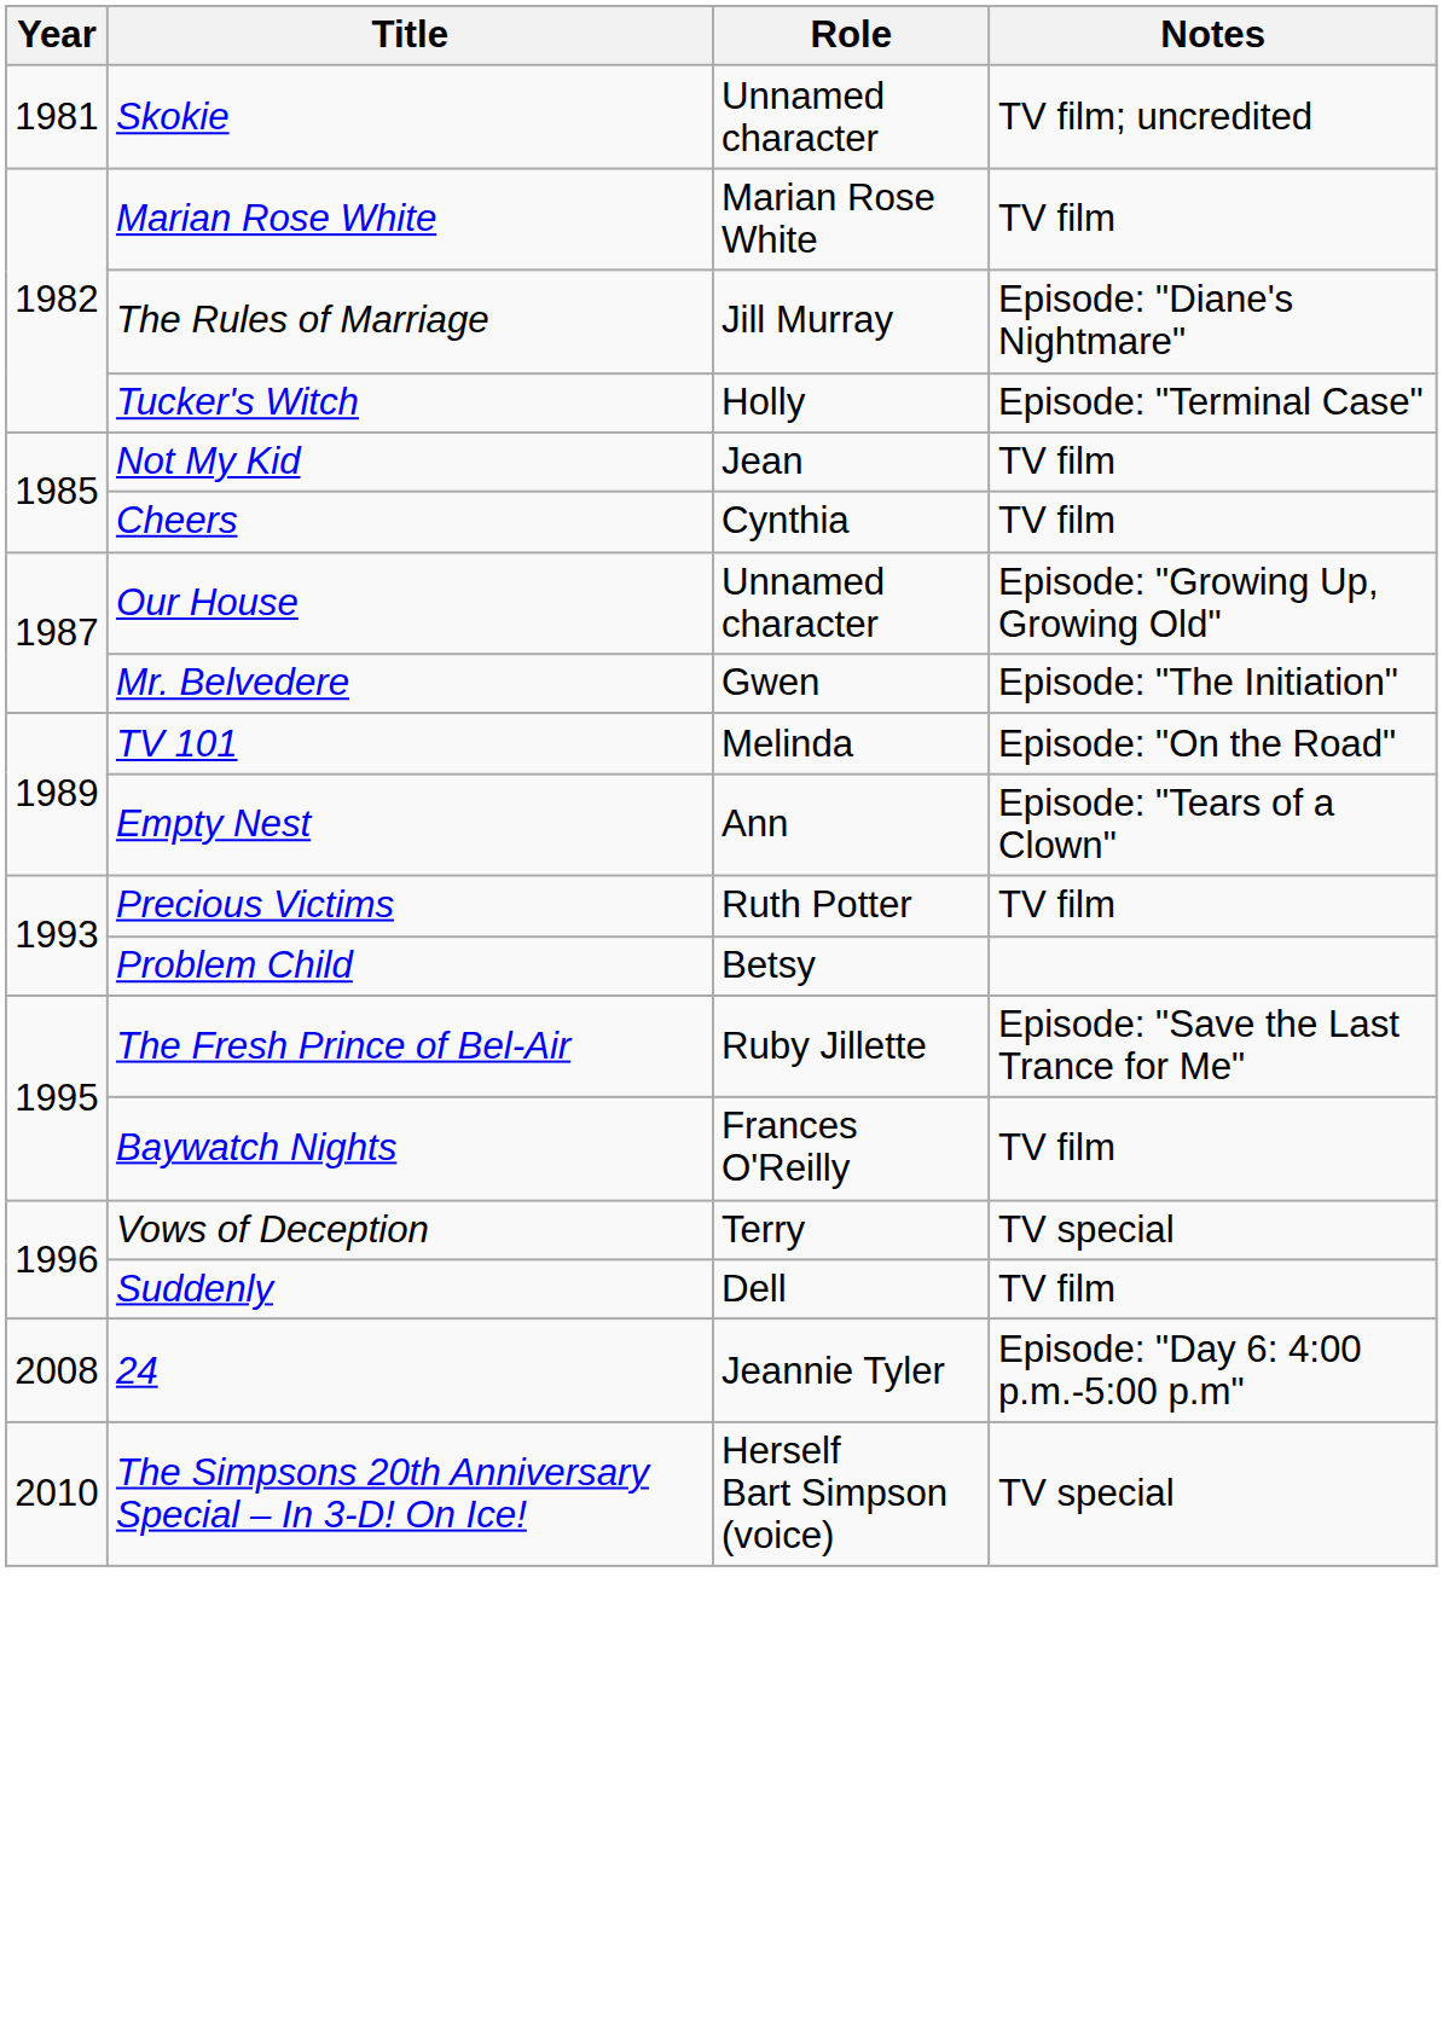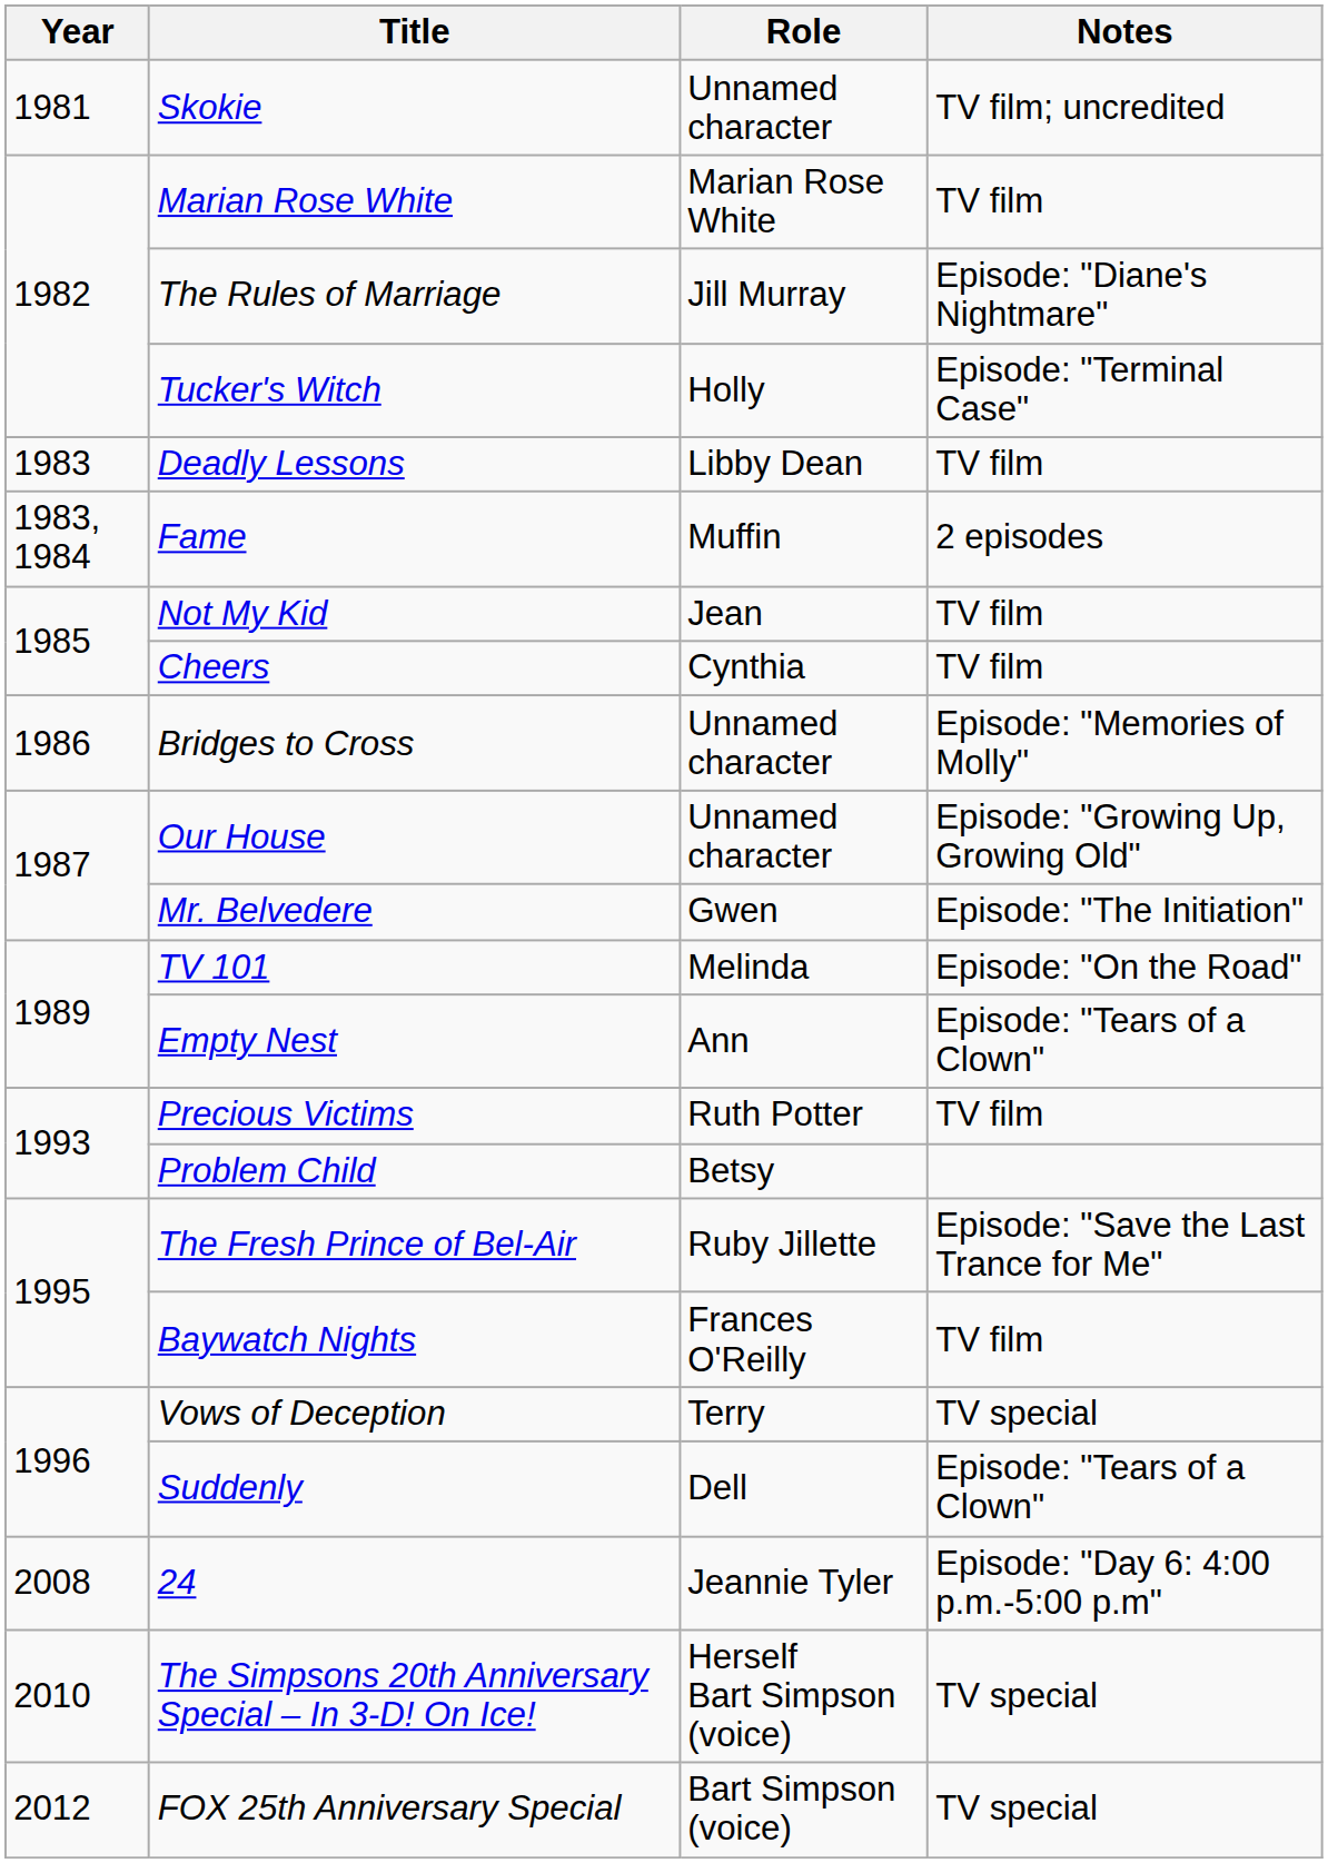+ row: 1983 | Deadly Lessons | Libby Dean | TV film
+ row: 1983, 1984 | Fame | Muffin | 2 episodes
+ row: 1986 | Bridges to Cross | Unnamed character | Episode: "Memories of Molly"
Suddenly | Notes: TV film -> Episode: "Tears of a Clown"
+ row: 2012 | FOX 25th Anniversary Special | Bart Simpson (voice) | TV special
